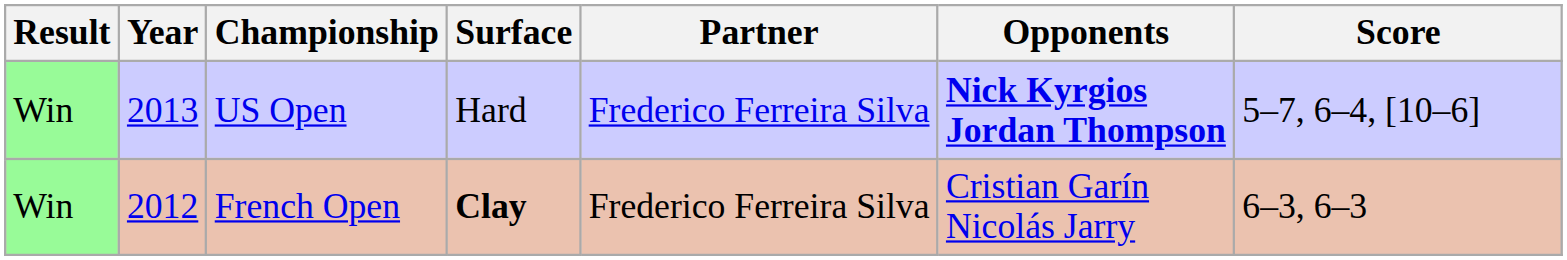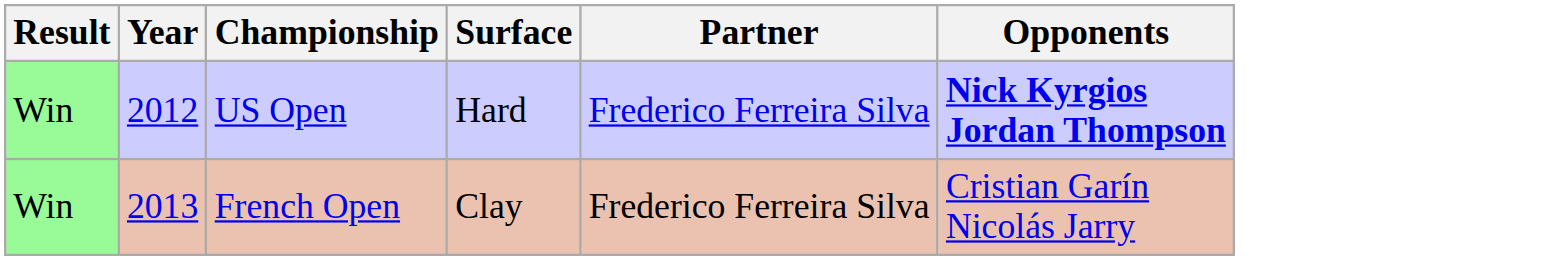- column: Score | 5–7, 6–4, [10–6] | 6–3, 6–3
US Open | Year: 2013 -> 2012
French Open | Year: 2012 -> 2013
French Open | Surface: bold -> normal
